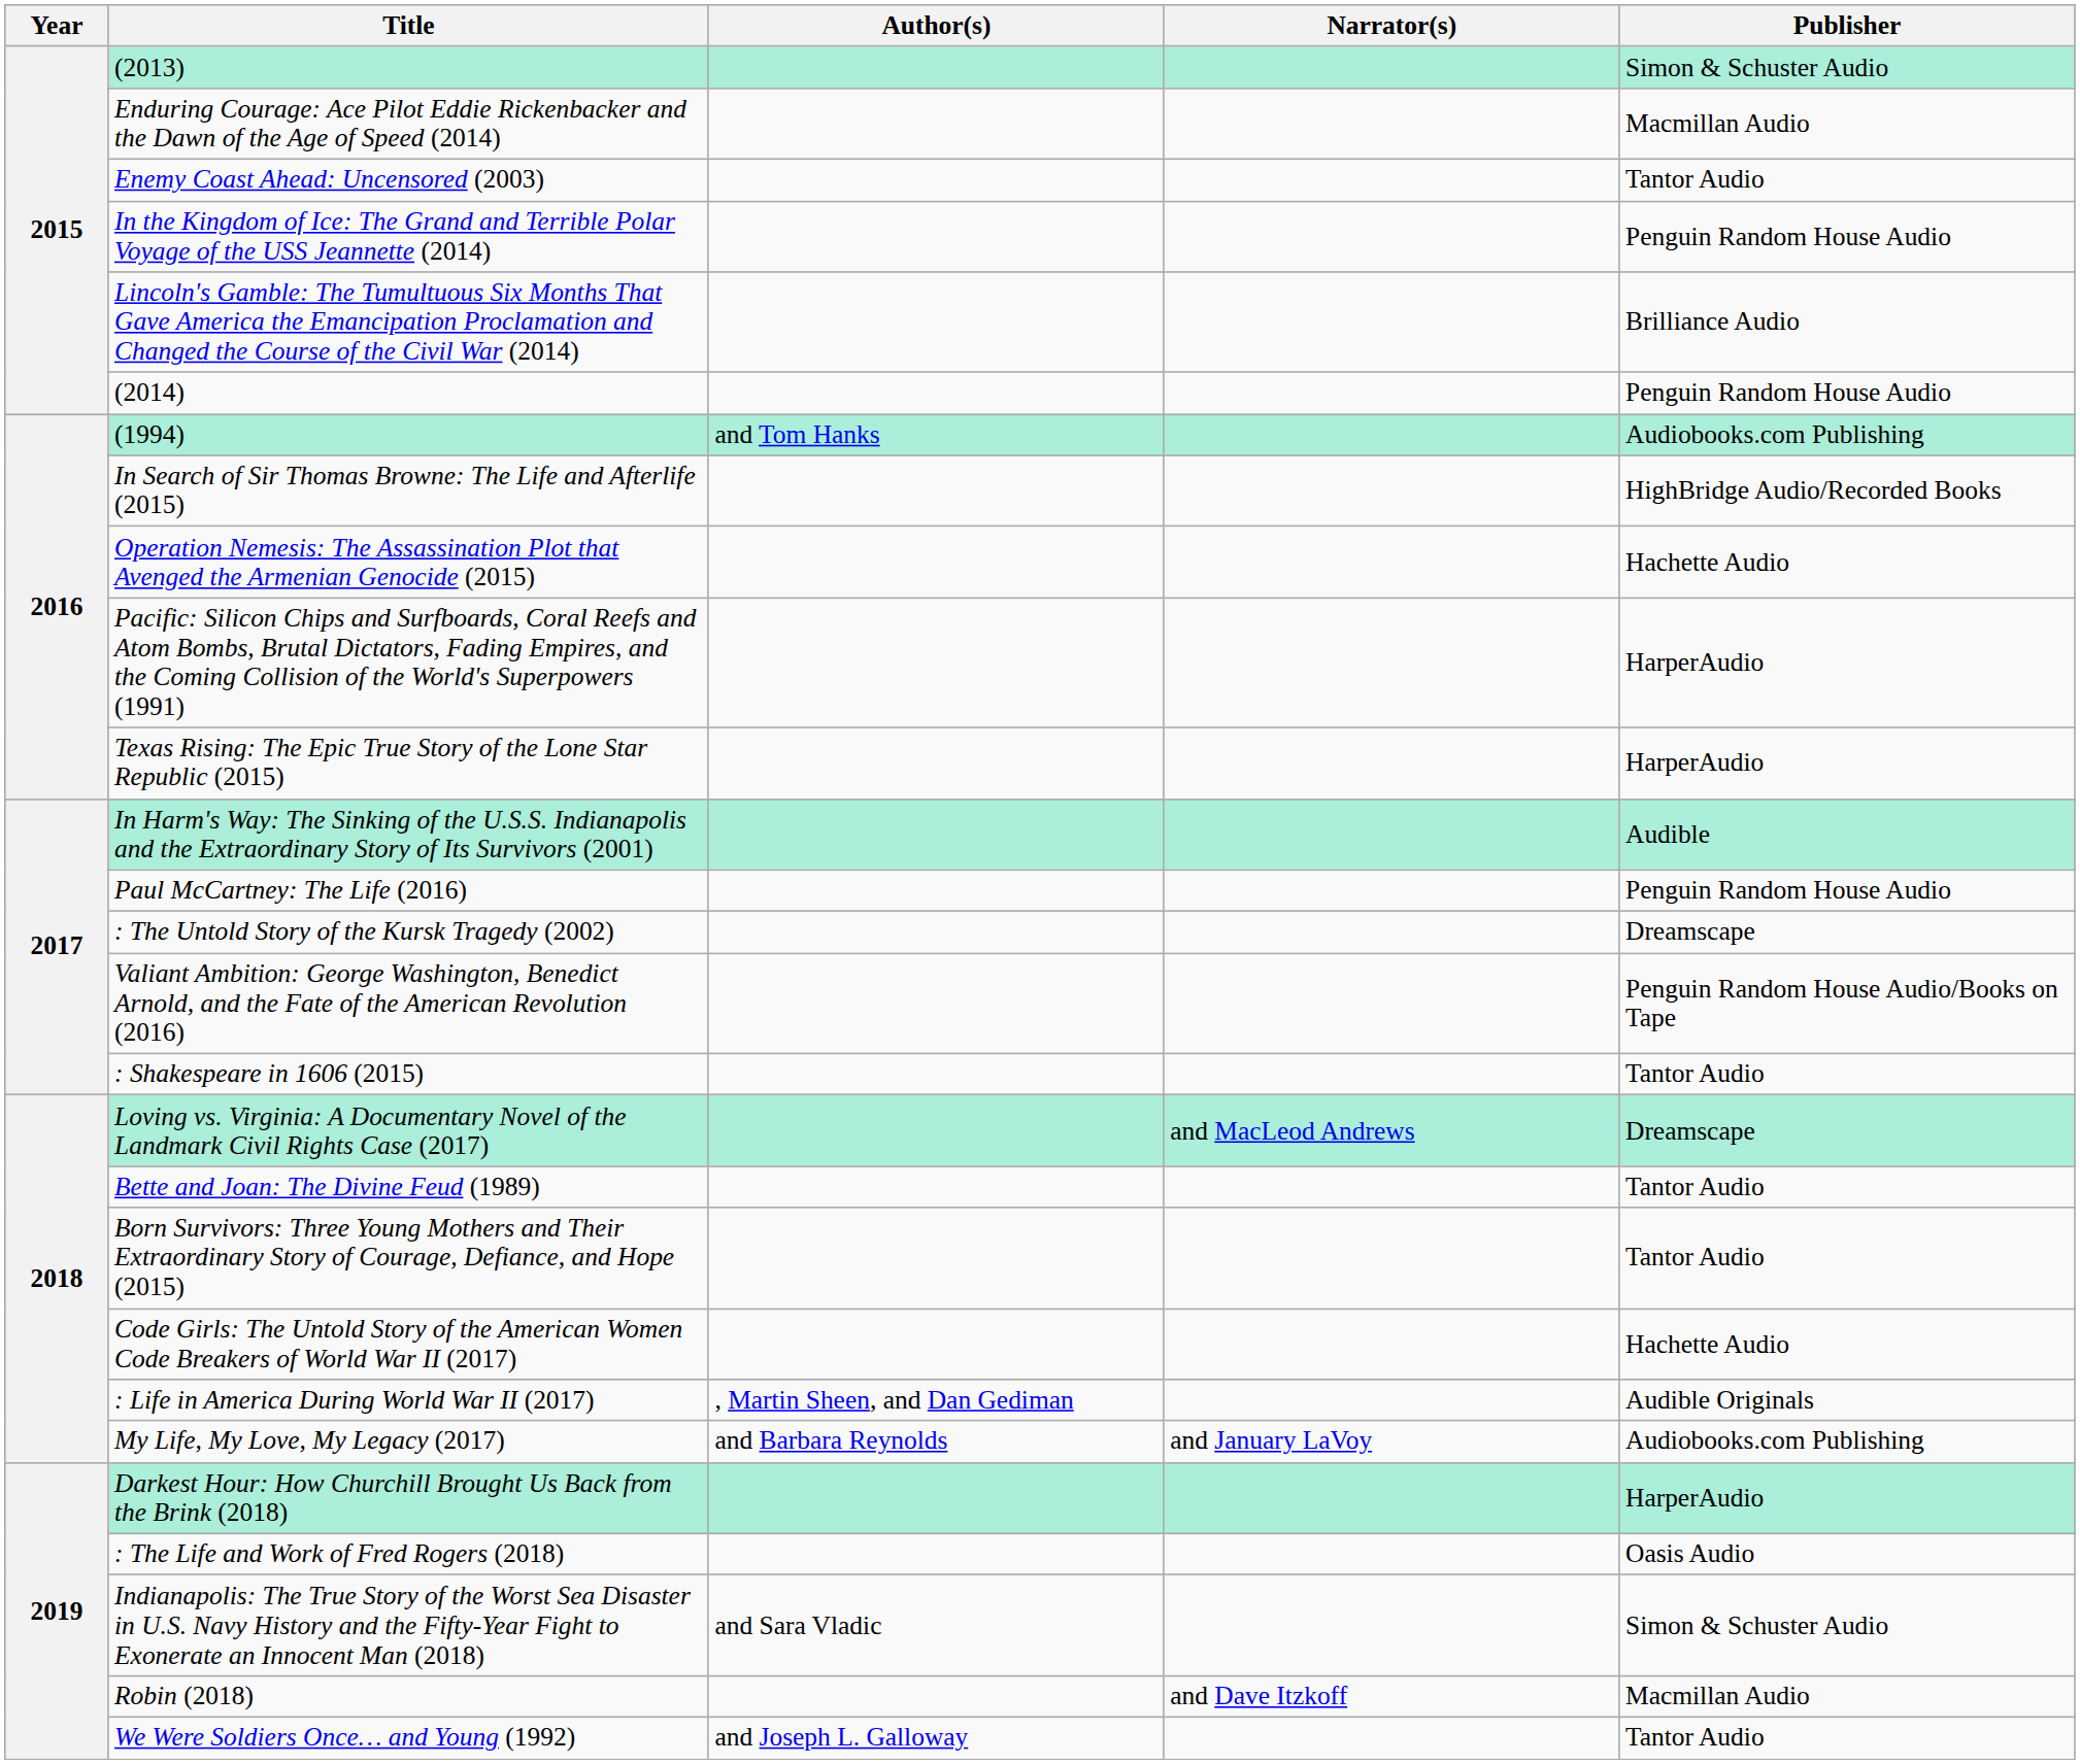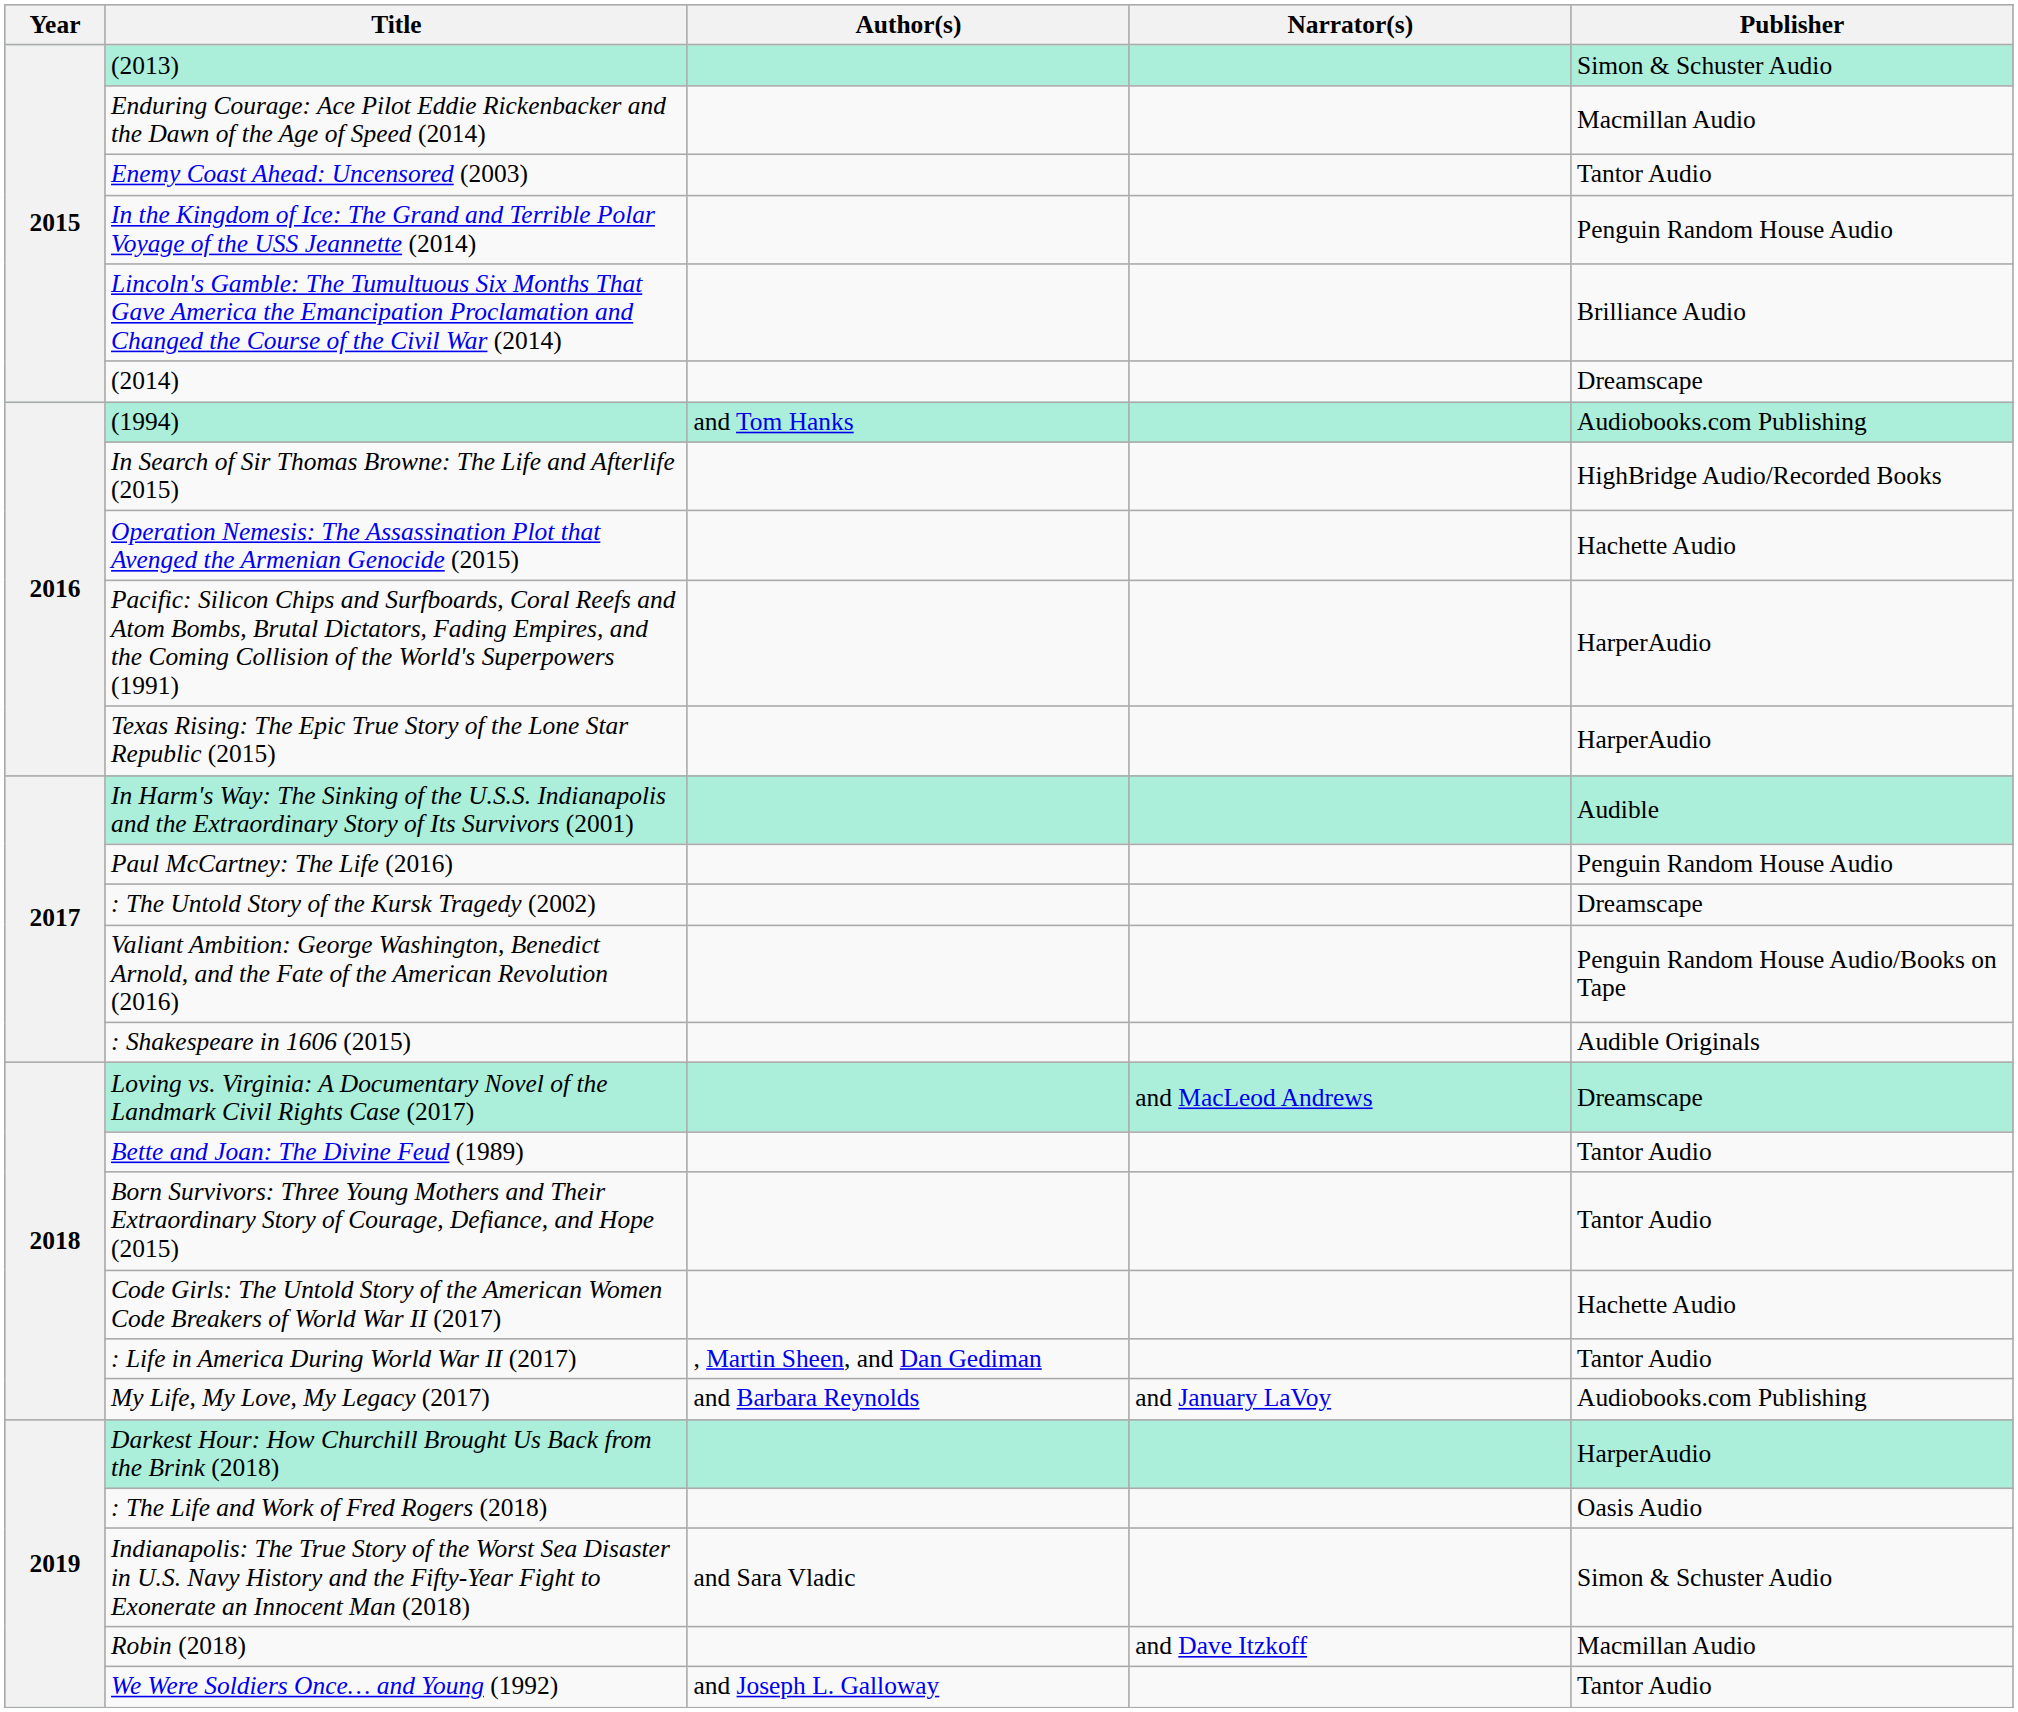(2014) | Publisher: Penguin Random House Audio -> Dreamscape
: Shakespeare in 1606 (2015) | Publisher: Tantor Audio -> Audible Originals
: Life in America During World War II (2017) | Publisher: Audible Originals -> Tantor Audio
